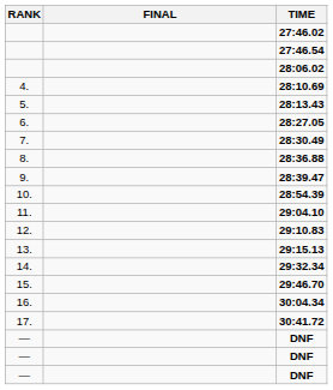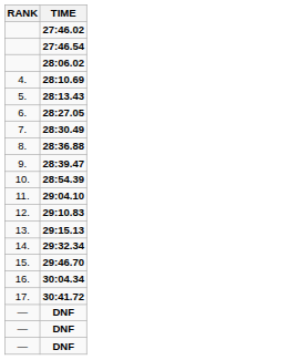- column: FINAL
